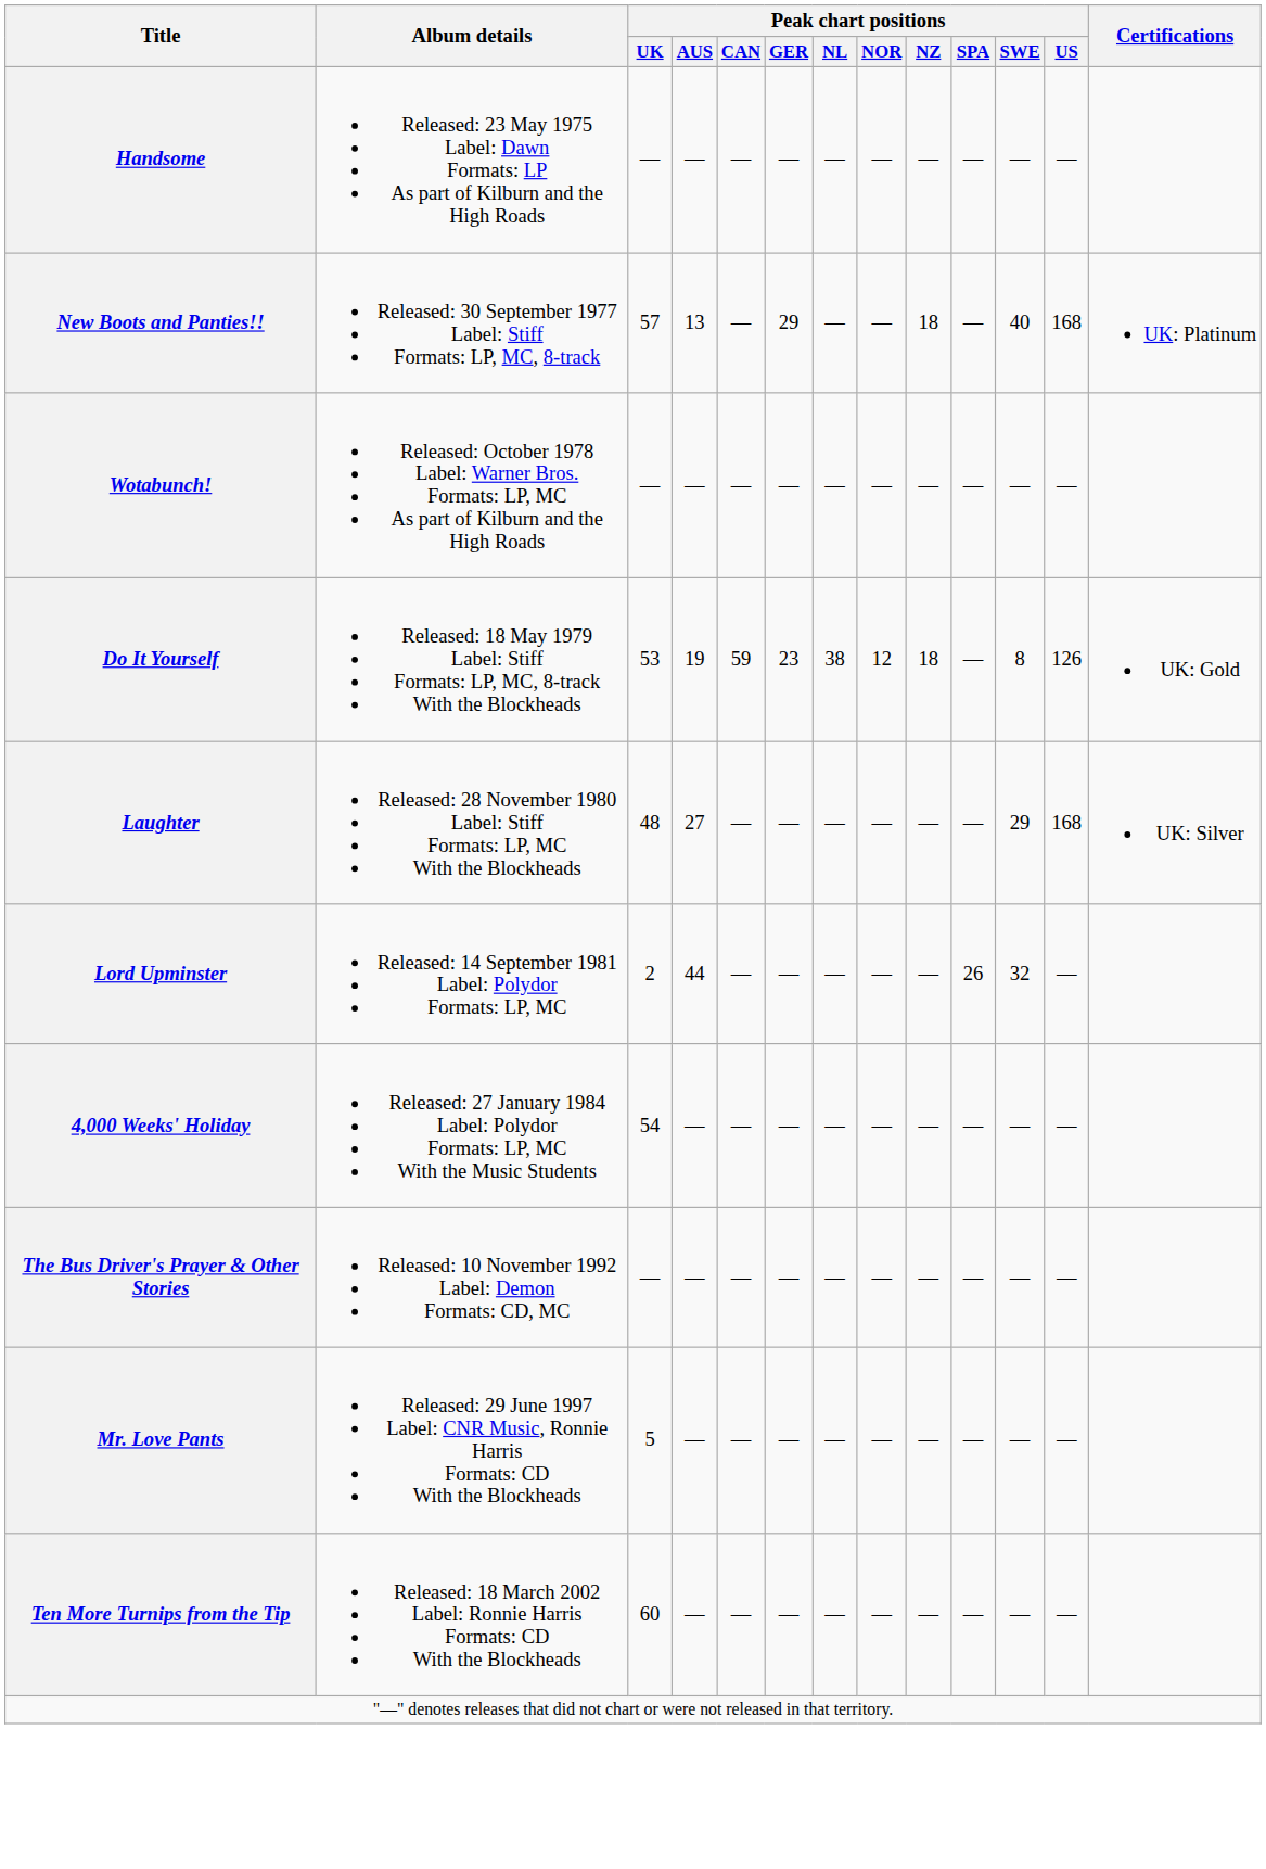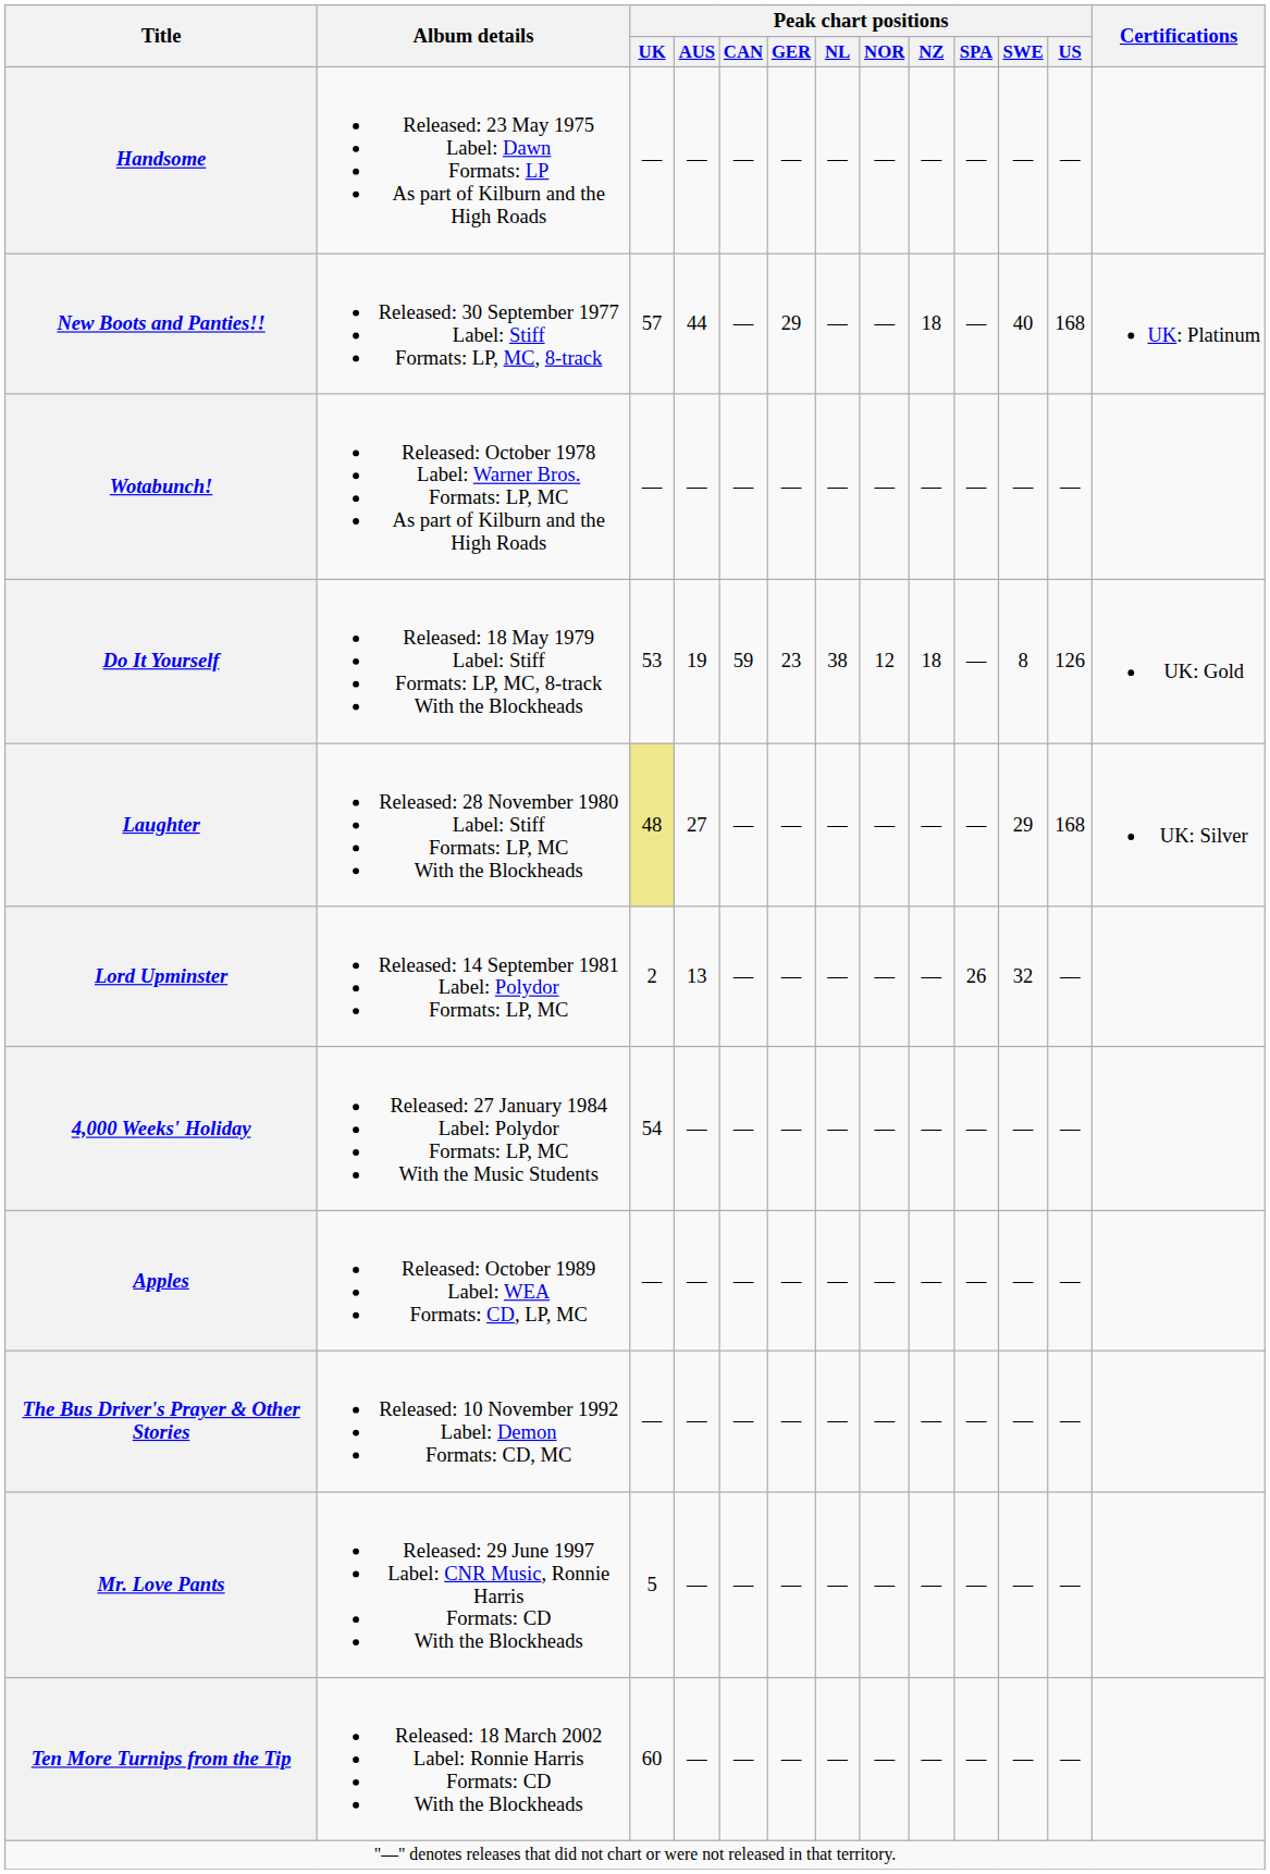New Boots and Panties!! | Peak chart positions / AUS: 13 -> 44
Laughter | Peak chart positions / UK: no background -> khaki background
Lord Upminster | Peak chart positions / AUS: 44 -> 13
+ row: Apples | Released: October 1989 Label: WEA Formats: CD, LP, MC | — | — | — | — | — | — | — | — | — | —
